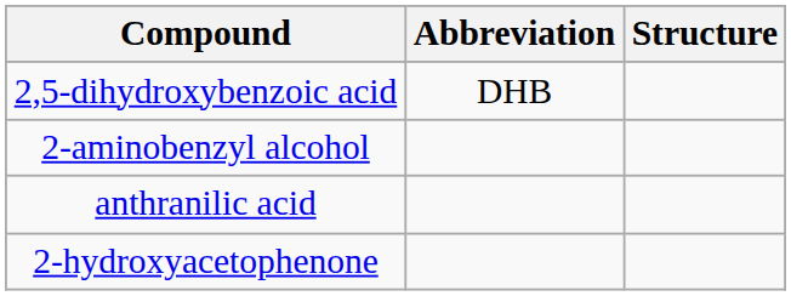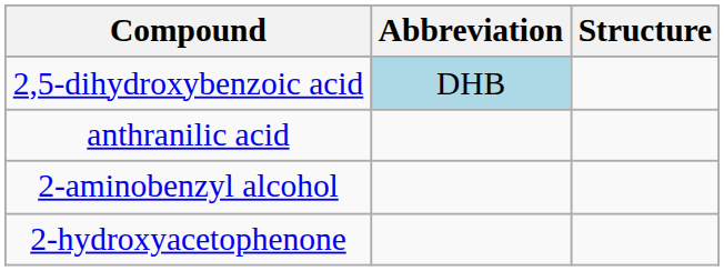2,5-dihydroxybenzoic acid | Abbreviation: no background -> lightblue background
rows swapped: 2-aminobenzyl alcohol <-> anthranilic acid
